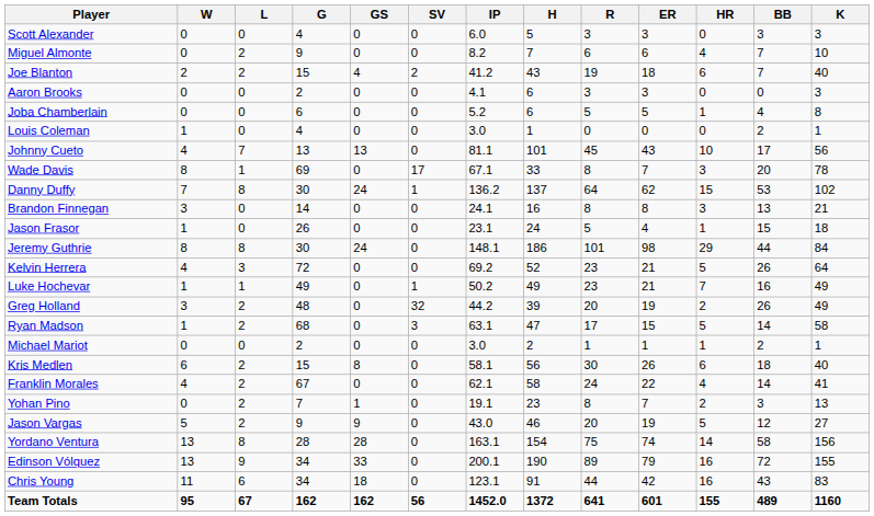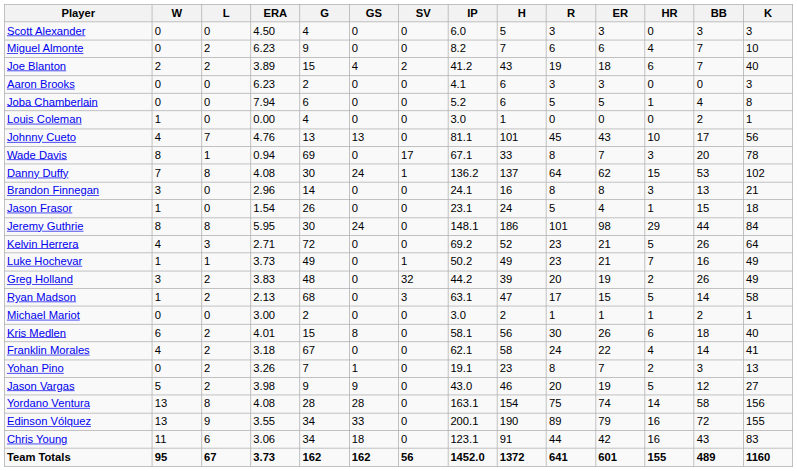+ column: ERA | 4.50 | 6.23 | 3.89 | 6.23 | 7.94 | 0.00 | 4.76 | 0.94 | 4.08 | 2.96 | 1.54 | 5.95 | 2.71 | 3.73 | 3.83 | 2.13 | 3.00 | 4.01 | 3.18 | 3.26 | 3.98 | 4.08 | 3.55 | 3.06 | 3.73
